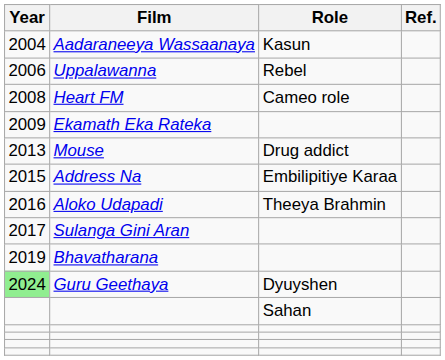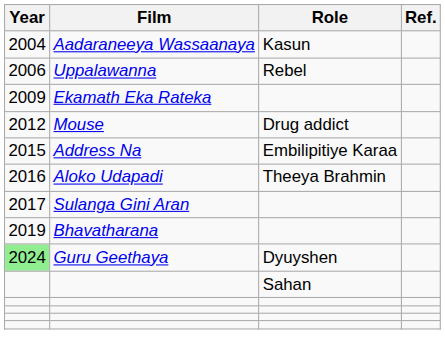- row: 2008 | Heart FM | Cameo role
Mouse | Year: 2013 -> 2012
